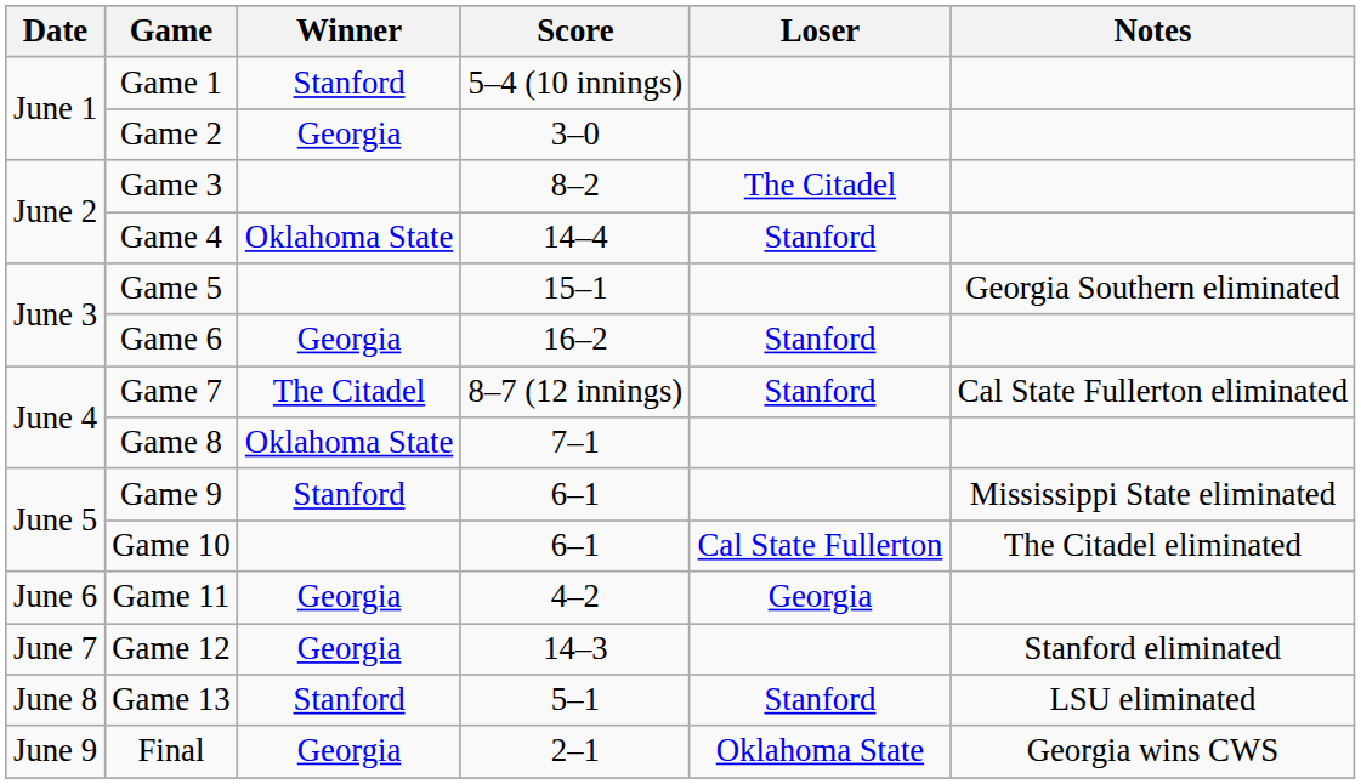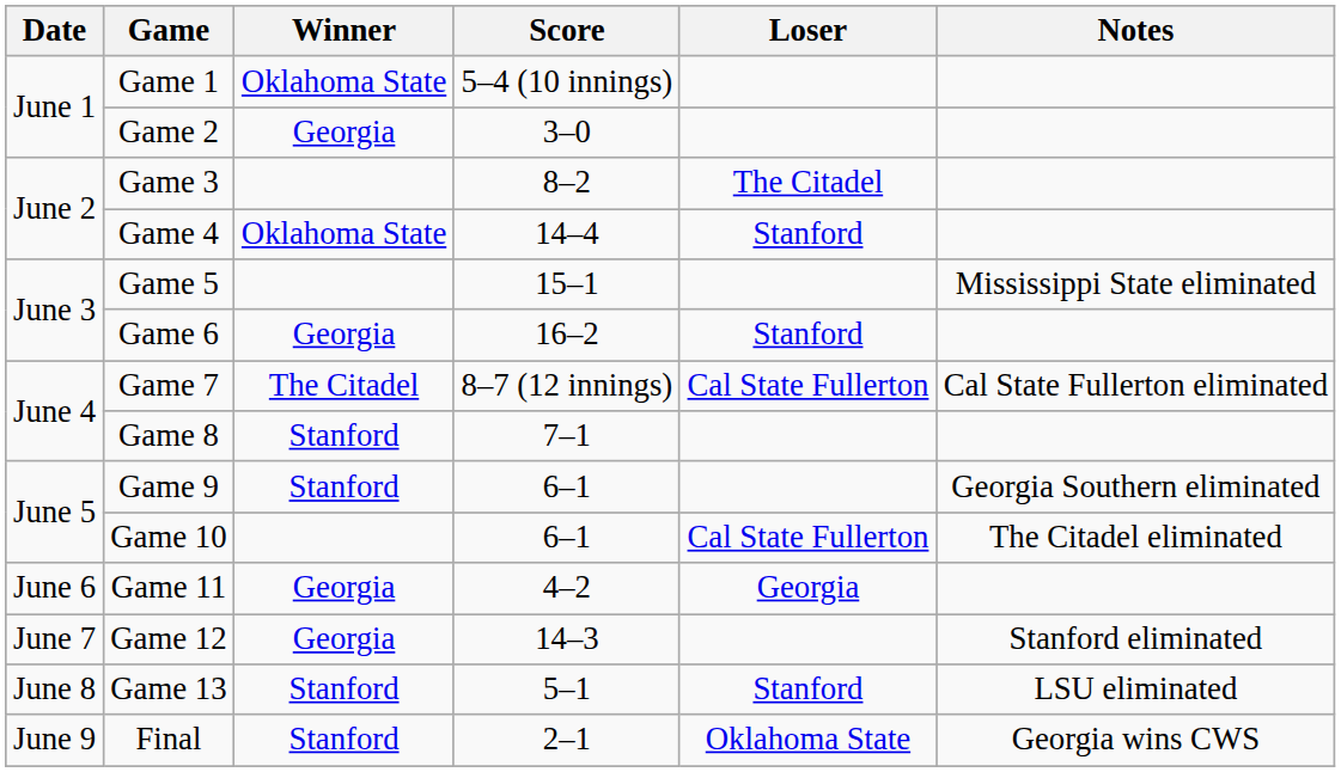Game 1 | Winner: Stanford -> Oklahoma State
Game 5 | Notes: Georgia Southern eliminated -> Mississippi State eliminated
Game 7 | Loser: Stanford -> Cal State Fullerton
Game 8 | Winner: Oklahoma State -> Stanford
Game 9 | Notes: Mississippi State eliminated -> Georgia Southern eliminated
Final | Winner: Georgia -> Stanford
